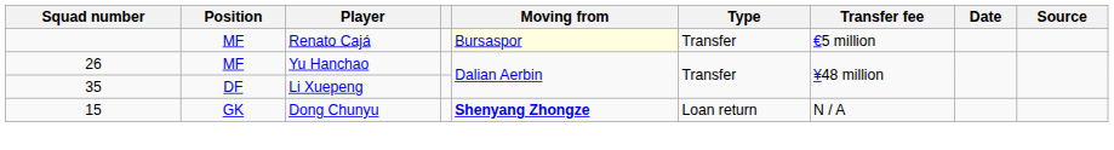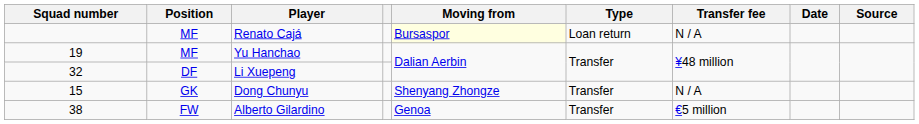Renato Cajá | Type: Transfer -> Loan return
Renato Cajá | Transfer fee: €5 million -> N / A
Yu Hanchao | Squad number: 26 -> 19
Li Xuepeng | Squad number: 35 -> 32
Dong Chunyu | Moving from: bold -> normal
Dong Chunyu | Type: Loan return -> Transfer
+ row: 38 | FW | Alberto Gilardino | Genoa | Transfer | €5 million
